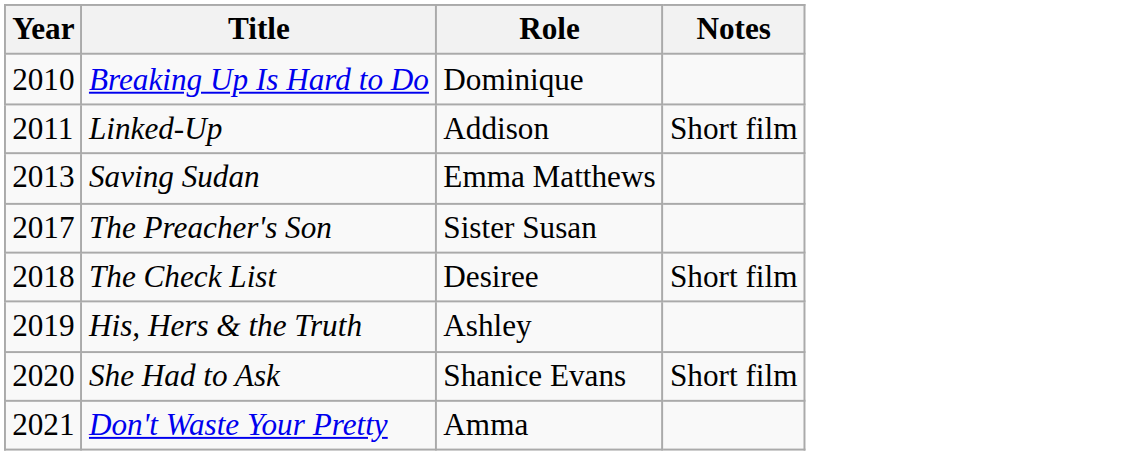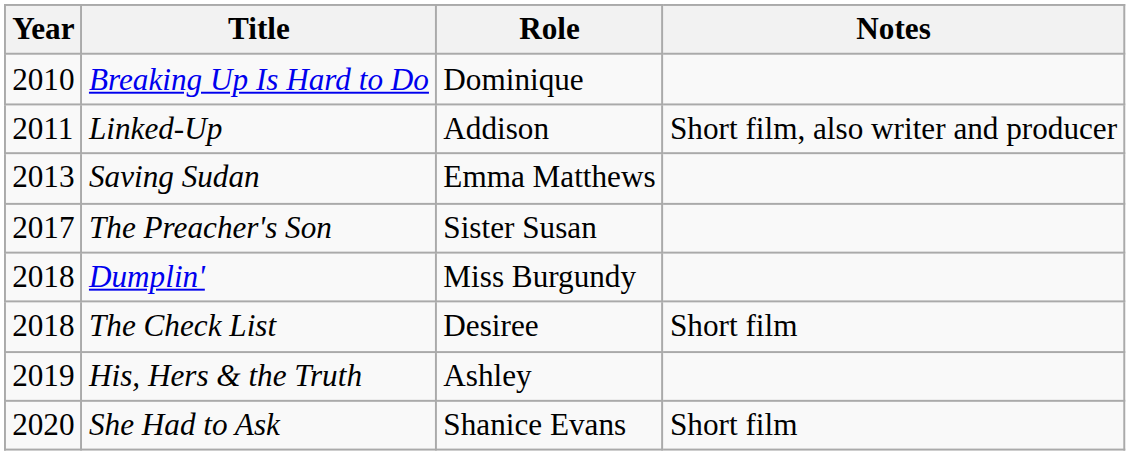Linked-Up | Notes: Short film -> Short film, also writer and producer
+ row: 2018 | Dumplin' | Miss Burgundy
- row: 2021 | Don't Waste Your Pretty | Amma
